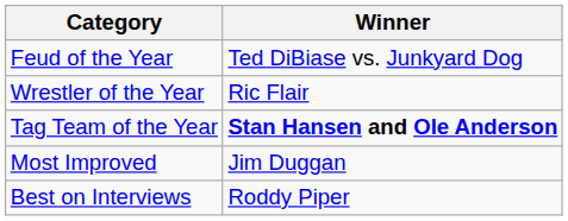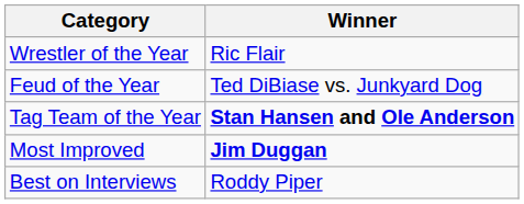rows swapped: Wrestler of the Year <-> Feud of the Year
Most Improved | Winner: normal -> bold
